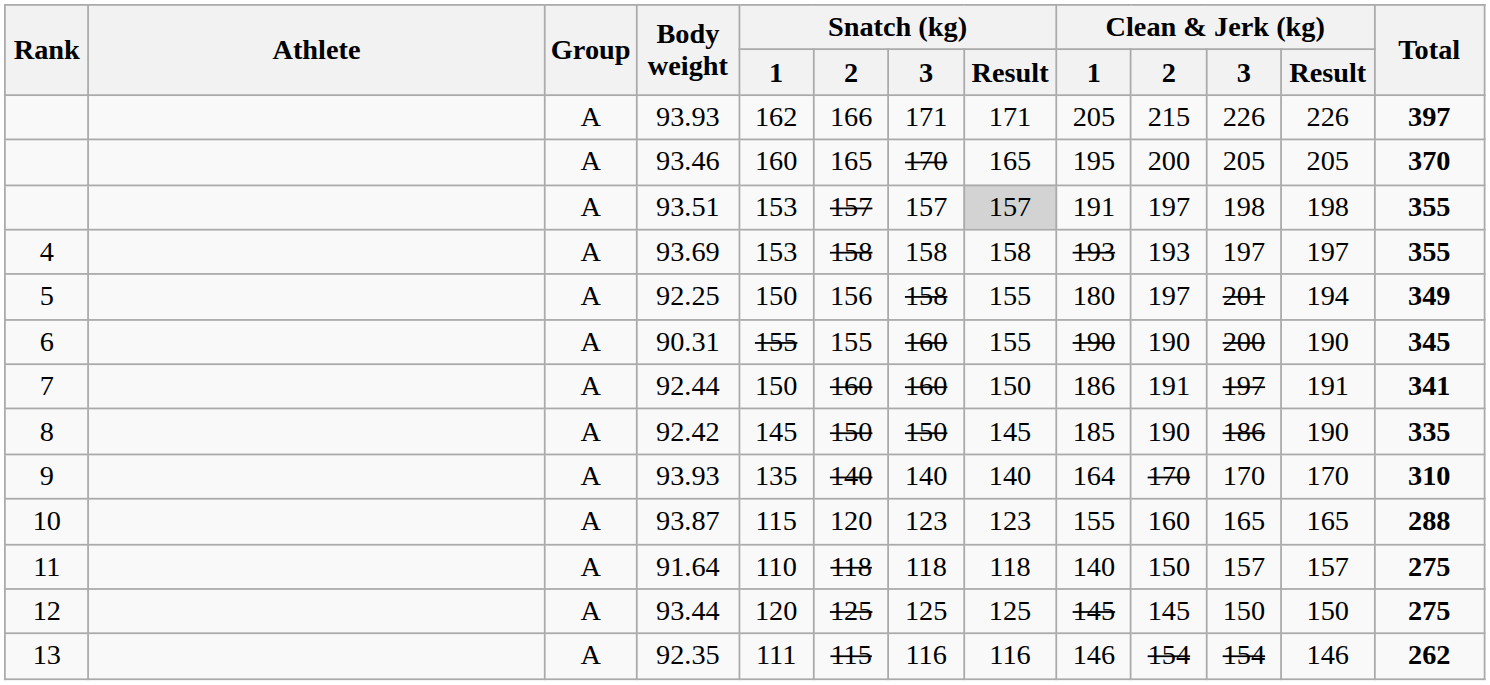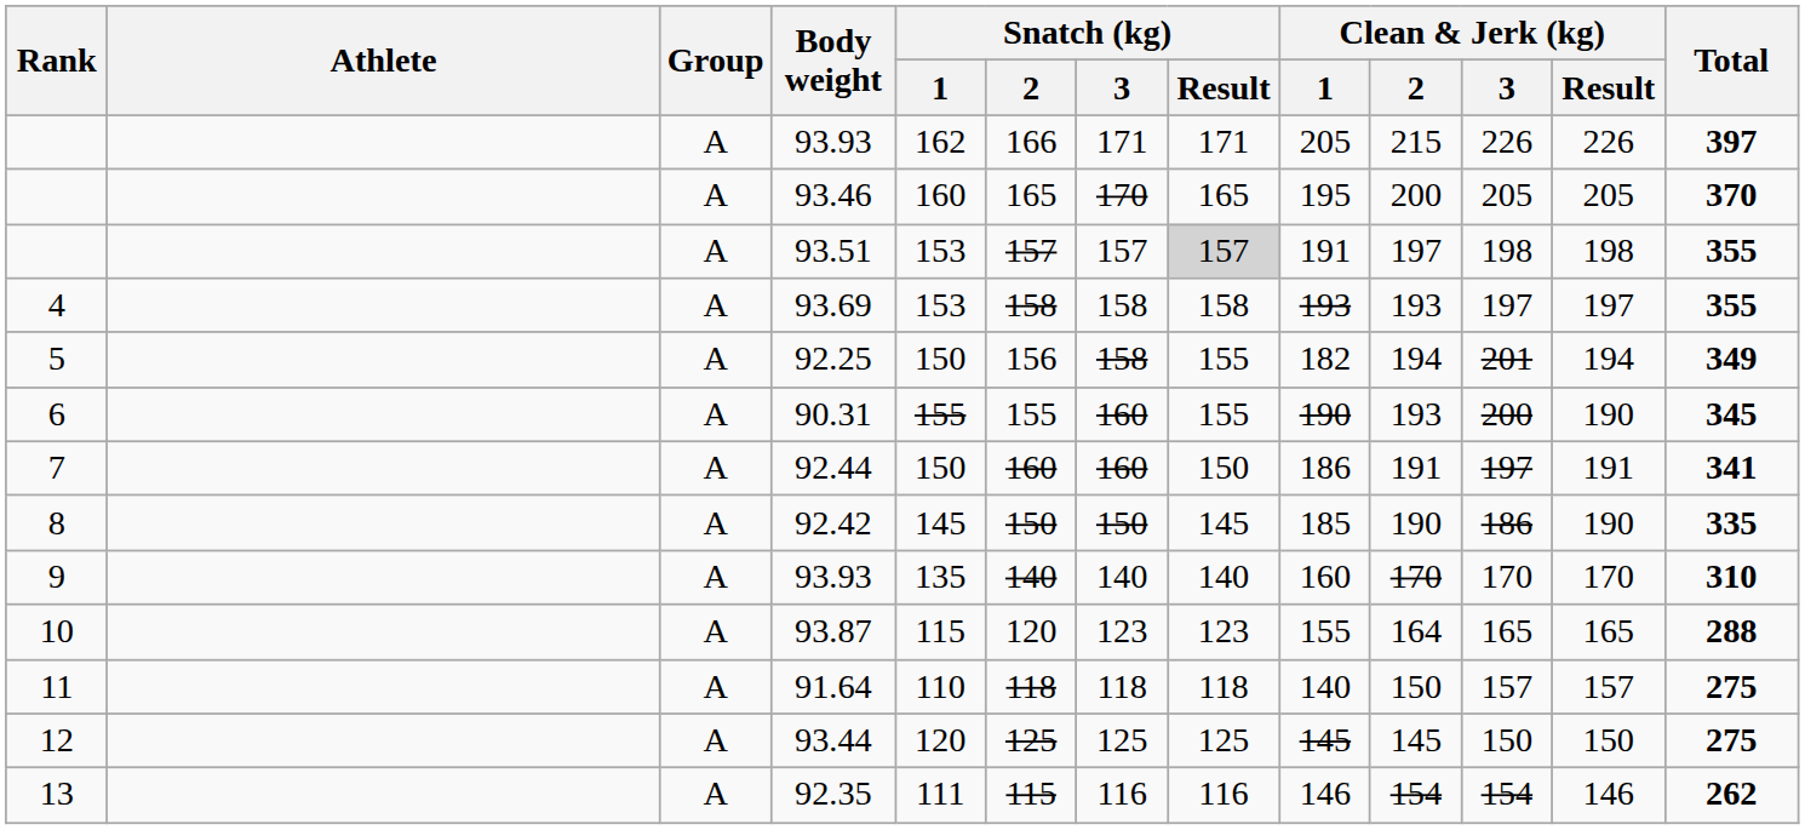92.25 | Clean & Jerk (kg) / 1: 180 -> 182
92.25 | Clean & Jerk (kg) / 2: 197 -> 194
90.31 | Clean & Jerk (kg) / 2: 190 -> 193
9 / 93.93 | Clean & Jerk (kg) / 1: 164 -> 160
93.87 | Clean & Jerk (kg) / 2: 160 -> 164
